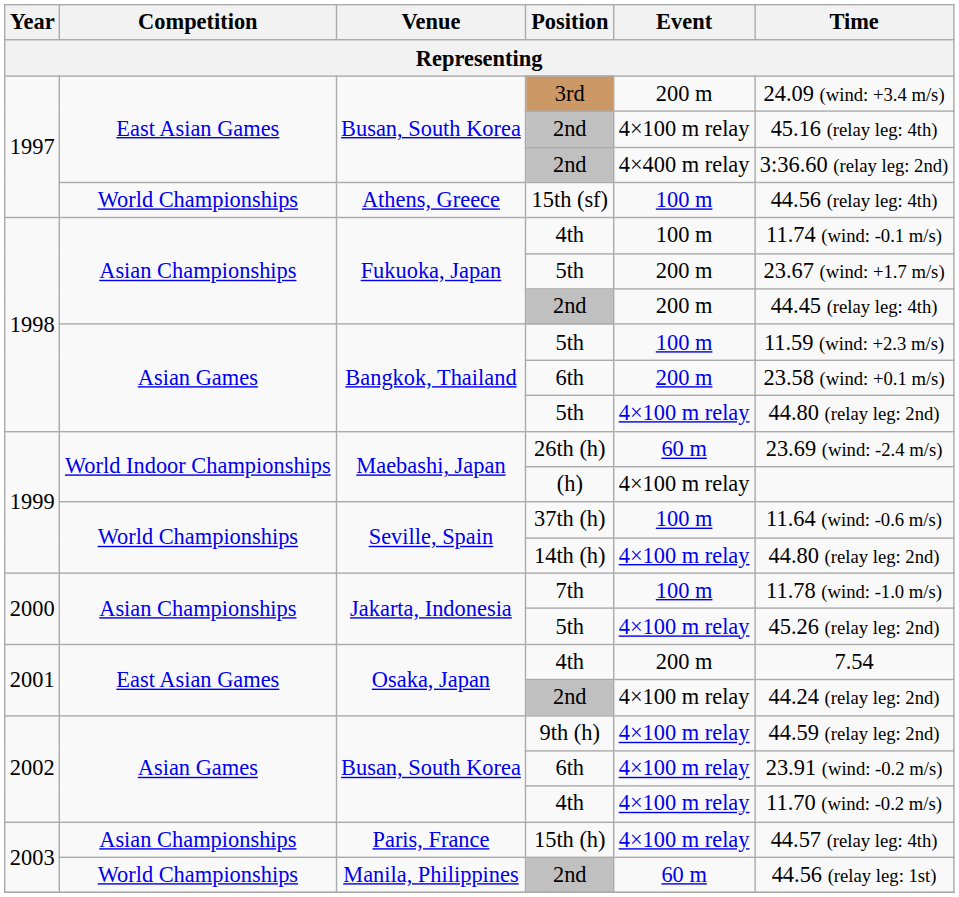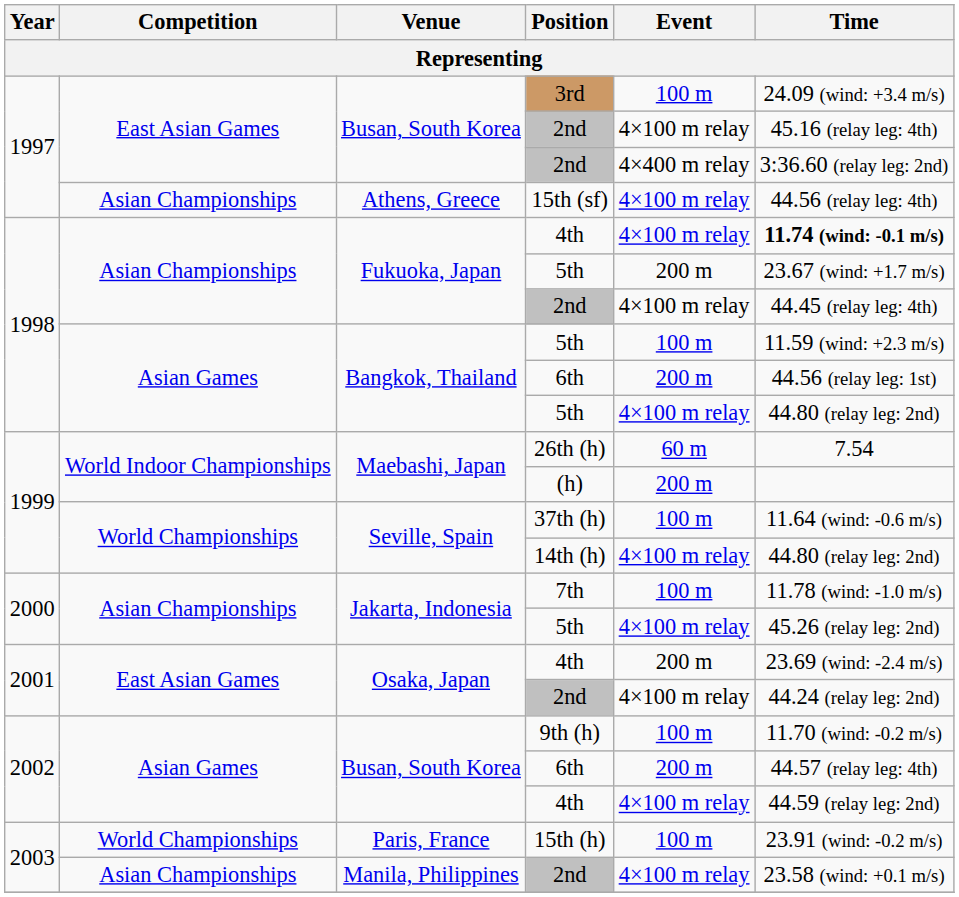3rd | Event: 200 m -> 100 m
15th (sf) | Competition: World Championships -> Asian Championships
15th (sf) | Event: 100 m -> 4×100 m relay
Fukuoka, Japan / 4th | Event: 100 m -> 4×100 m relay
Fukuoka, Japan / 4th | Time: normal -> bold
Fukuoka, Japan / 2nd | Event: 200 m -> 4×100 m relay
Bangkok, Thailand / 6th | Time: 23.58 (wind: +0.1 m/s) -> 44.56 (relay leg: 1st)
26th (h) | Time: 23.69 (wind: -2.4 m/s) -> 7.54
(h) | Event: 4×100 m relay -> 200 m
Osaka, Japan / 4th | Time: 7.54 -> 23.69 (wind: -2.4 m/s)
9th (h) | Event: 4×100 m relay -> 100 m
9th (h) | Time: 44.59 (relay leg: 2nd) -> 11.70 (wind: -0.2 m/s)
Busan, South Korea / 6th | Event: 4×100 m relay -> 200 m
Busan, South Korea / 6th | Time: 23.91 (wind: -0.2 m/s) -> 44.57 (relay leg: 4th)
Busan, South Korea / 4th | Time: 11.70 (wind: -0.2 m/s) -> 44.59 (relay leg: 2nd)
15th (h) | Competition: Asian Championships -> World Championships
15th (h) | Event: 4×100 m relay -> 100 m
15th (h) | Time: 44.57 (relay leg: 4th) -> 23.91 (wind: -0.2 m/s)
Manila, Philippines / 2nd | Competition: World Championships -> Asian Championships
Manila, Philippines / 2nd | Event: 60 m -> 4×100 m relay
Manila, Philippines / 2nd | Time: 44.56 (relay leg: 1st) -> 23.58 (wind: +0.1 m/s)
